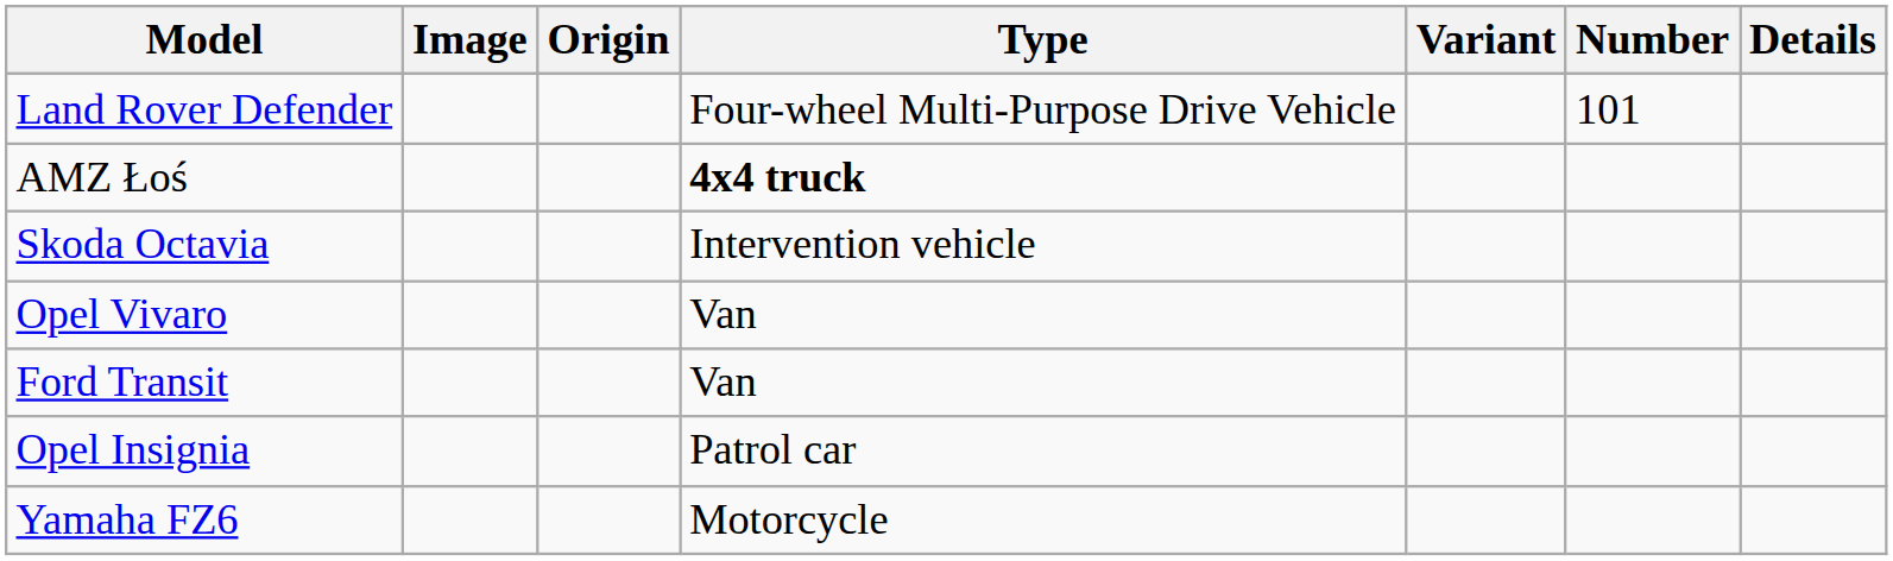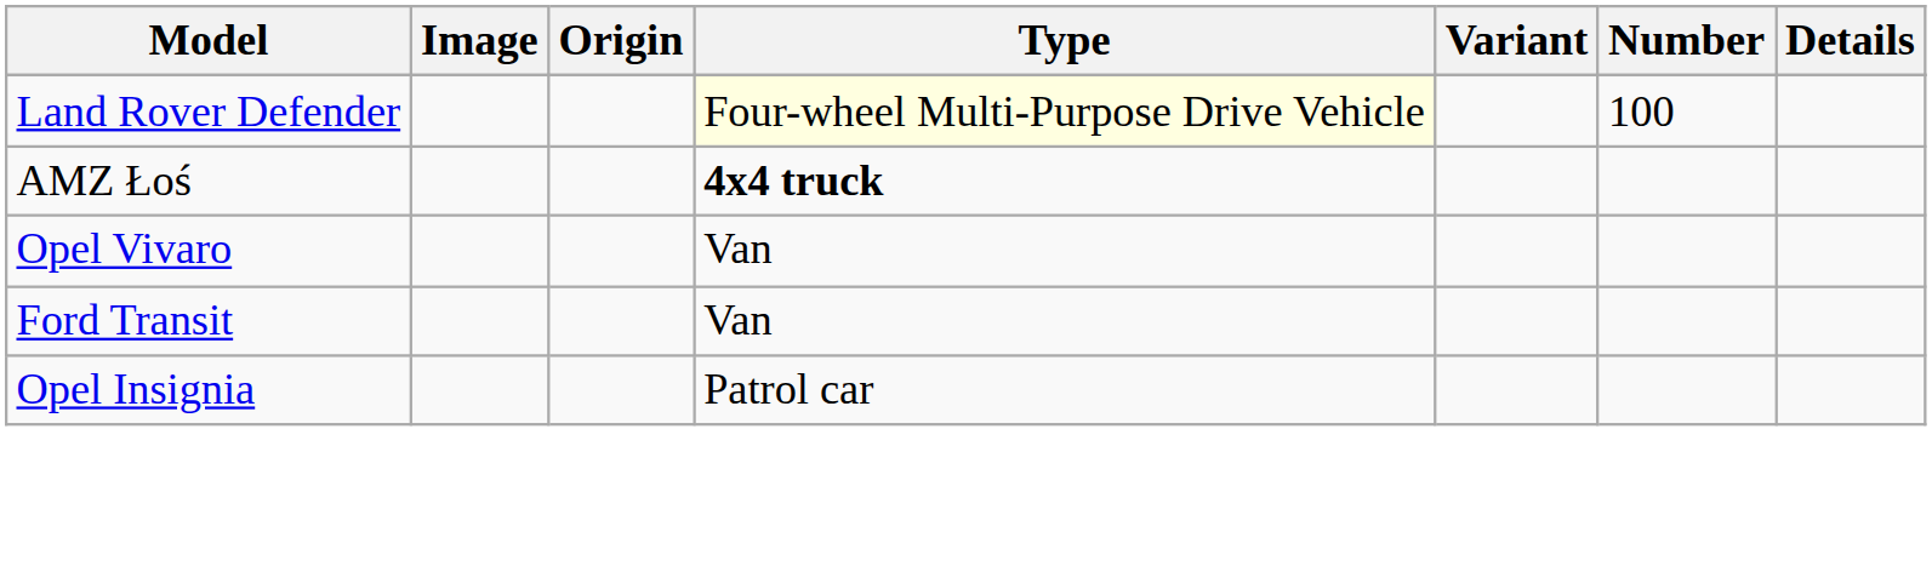Land Rover Defender | Type: no background -> lightyellow background
Land Rover Defender | Number: 101 -> 100
- row: Skoda Octavia | Intervention vehicle
- row: Yamaha FZ6 | Motorcycle
